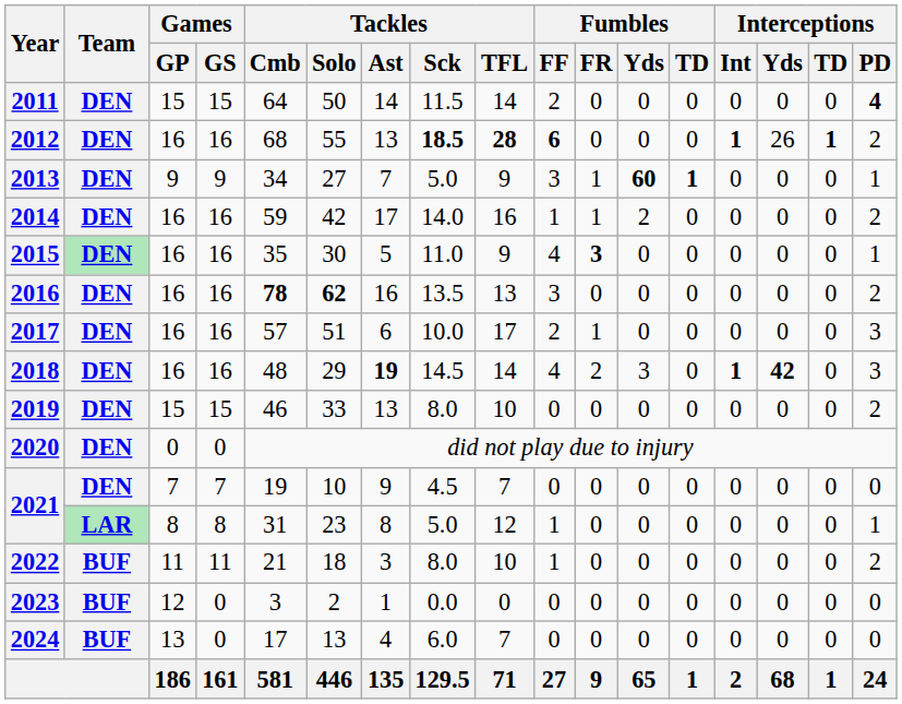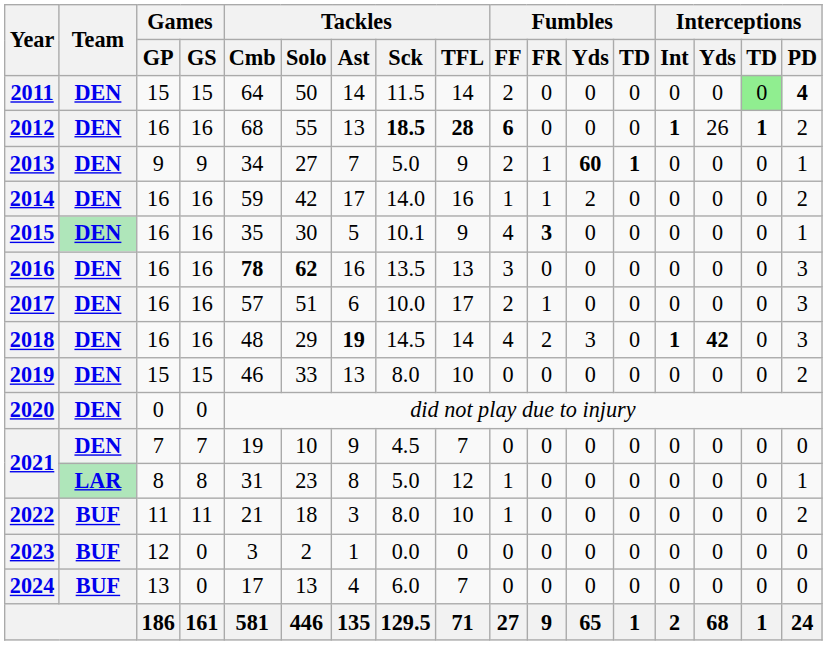2011 | Interceptions / TD: no background -> lightgreen background
2013 | Fumbles / FF: 3 -> 2
2015 | Tackles / Sck: 11.0 -> 10.1
2016 | Interceptions / PD: 2 -> 3
